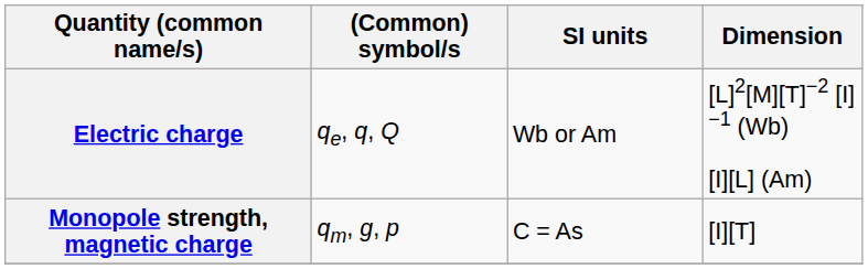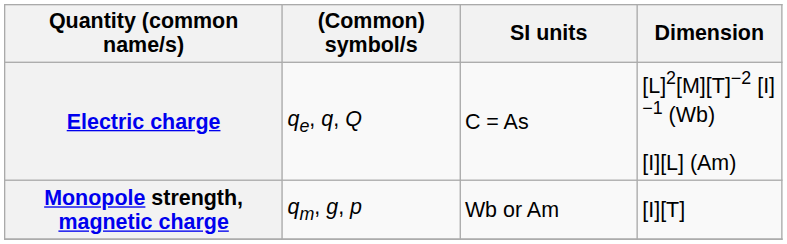Electric charge | SI units: Wb or Am -> C = As
Monopole strength, magnetic charge | SI units: C = As -> Wb or Am
